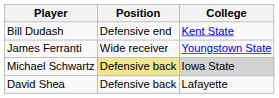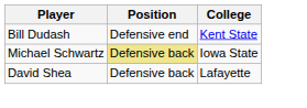- row: James Ferranti | Wide receiver | Youngstown State
Michael Schwartz | College: lightgrey background -> no background
